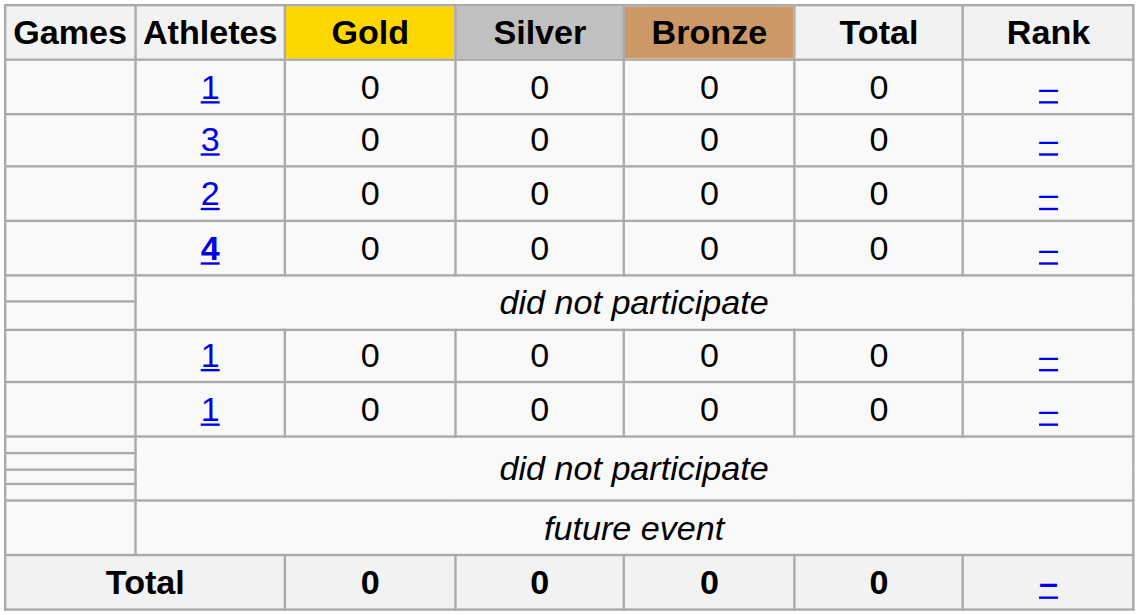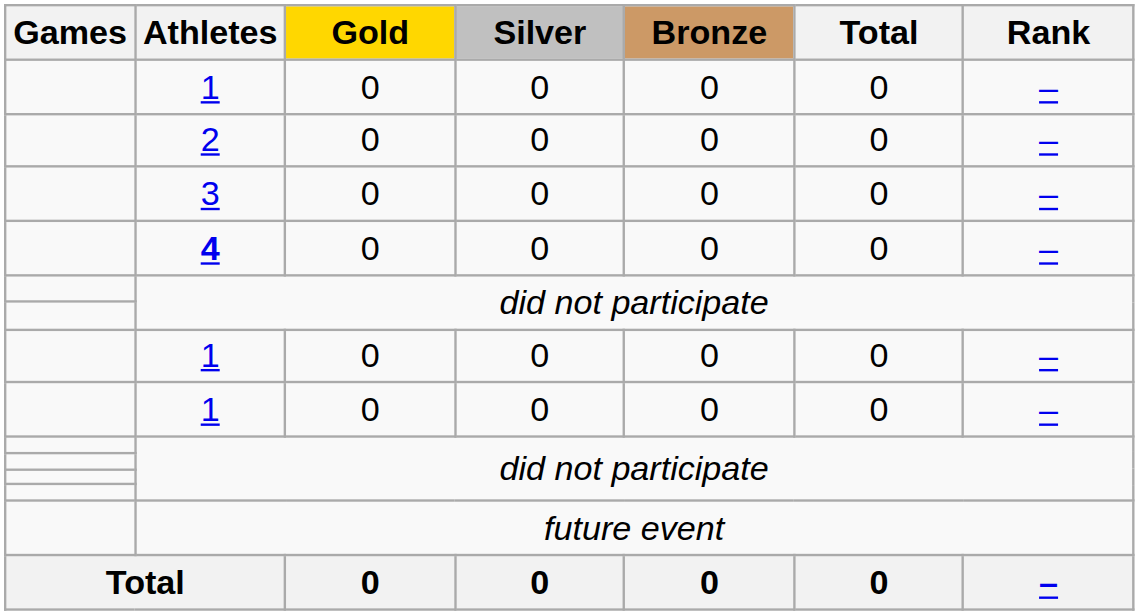rows swapped: 3 <-> 2
